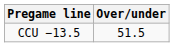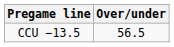CCU −13.5 | Over/under: 51.5 -> 56.5
